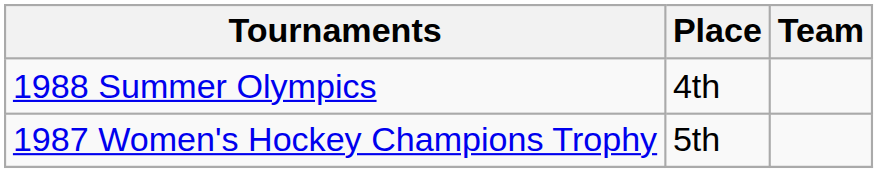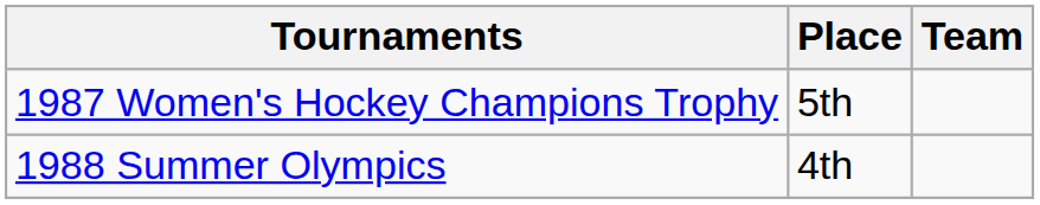rows swapped: 1987 Women's Hockey Champions Trophy <-> 1988 Summer Olympics
